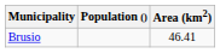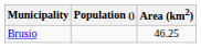Brusio | Area (km2): 46.41 -> 46.25
